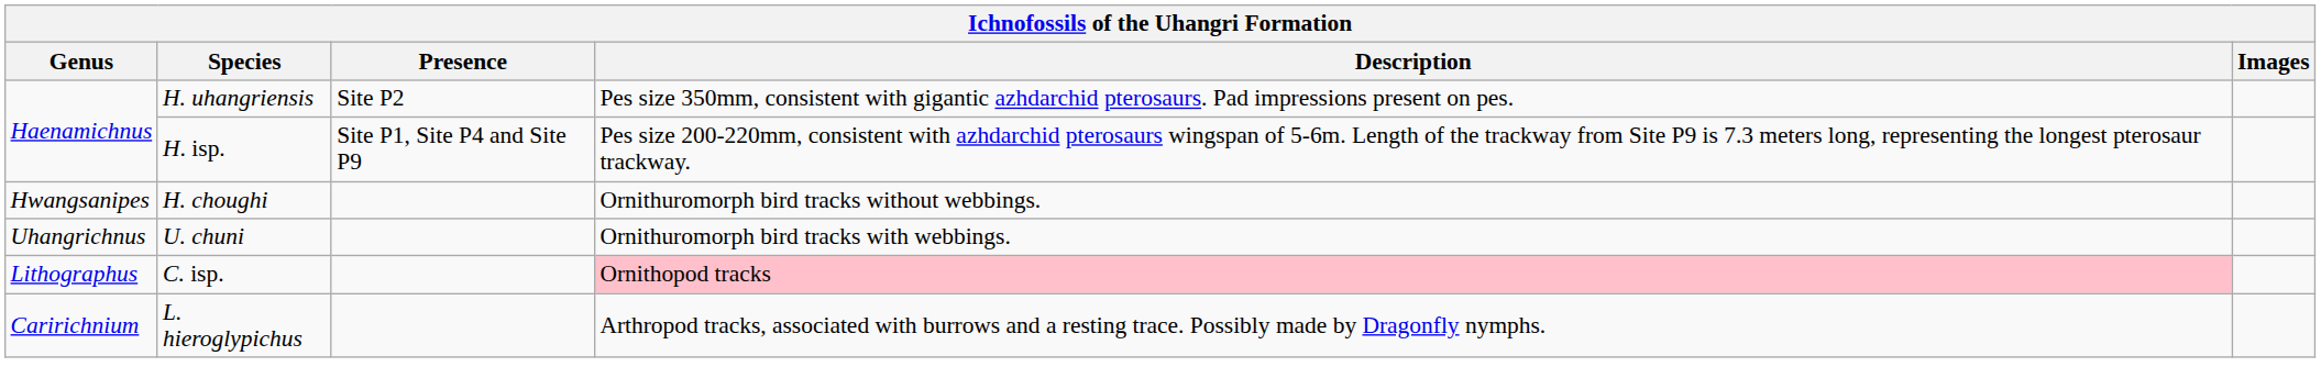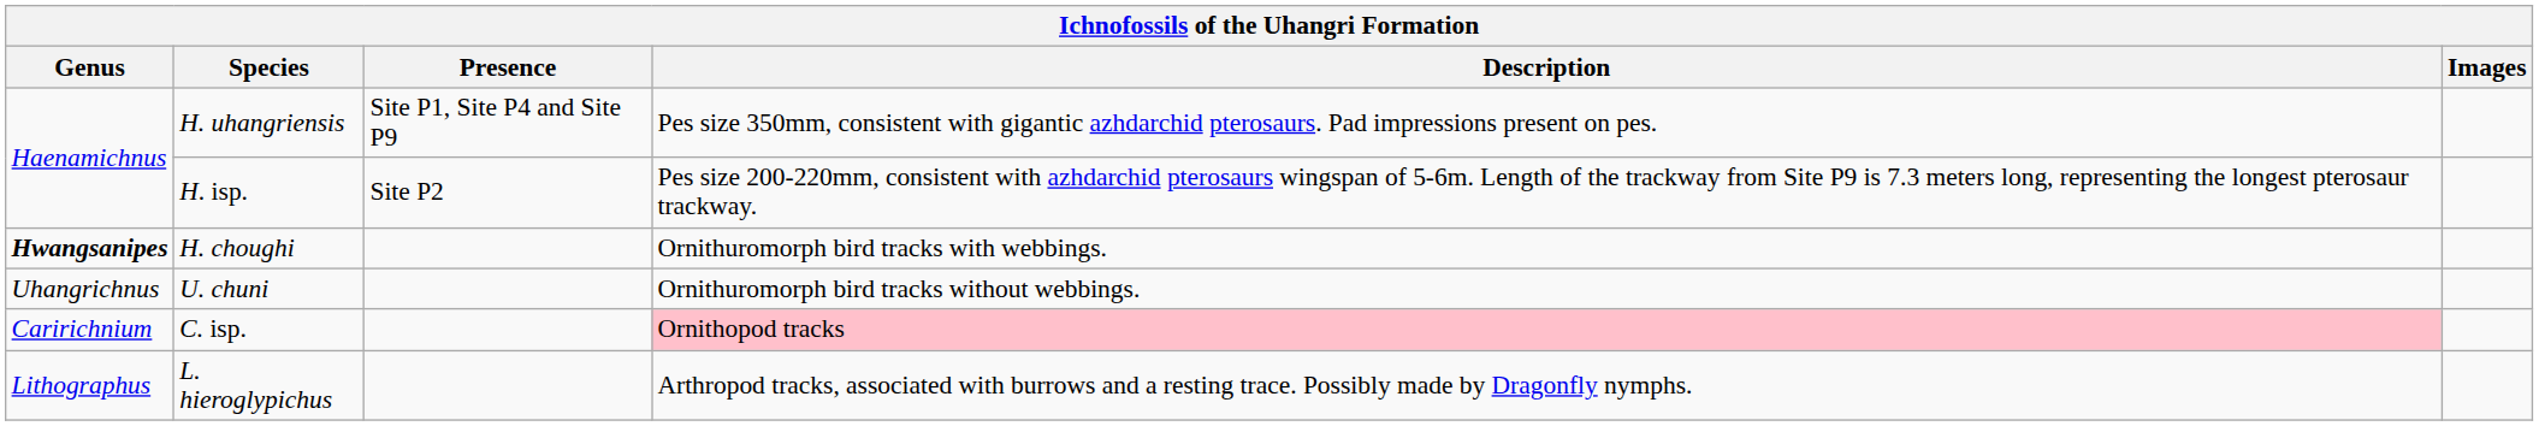H. uhangriensis | Presence: Site P2 -> Site P1, Site P4 and Site P9
H. isp. | Presence: Site P1, Site P4 and Site P9 -> Site P2
H. choughi | Genus: normal -> bold
H. choughi | Description: Ornithuromorph bird tracks without webbings. -> Ornithuromorph bird tracks with webbings.
U. chuni | Description: Ornithuromorph bird tracks with webbings. -> Ornithuromorph bird tracks without webbings.
C. isp. | Genus: Lithographus -> Caririchnium
L. hieroglypichus | Genus: Caririchnium -> Lithographus
